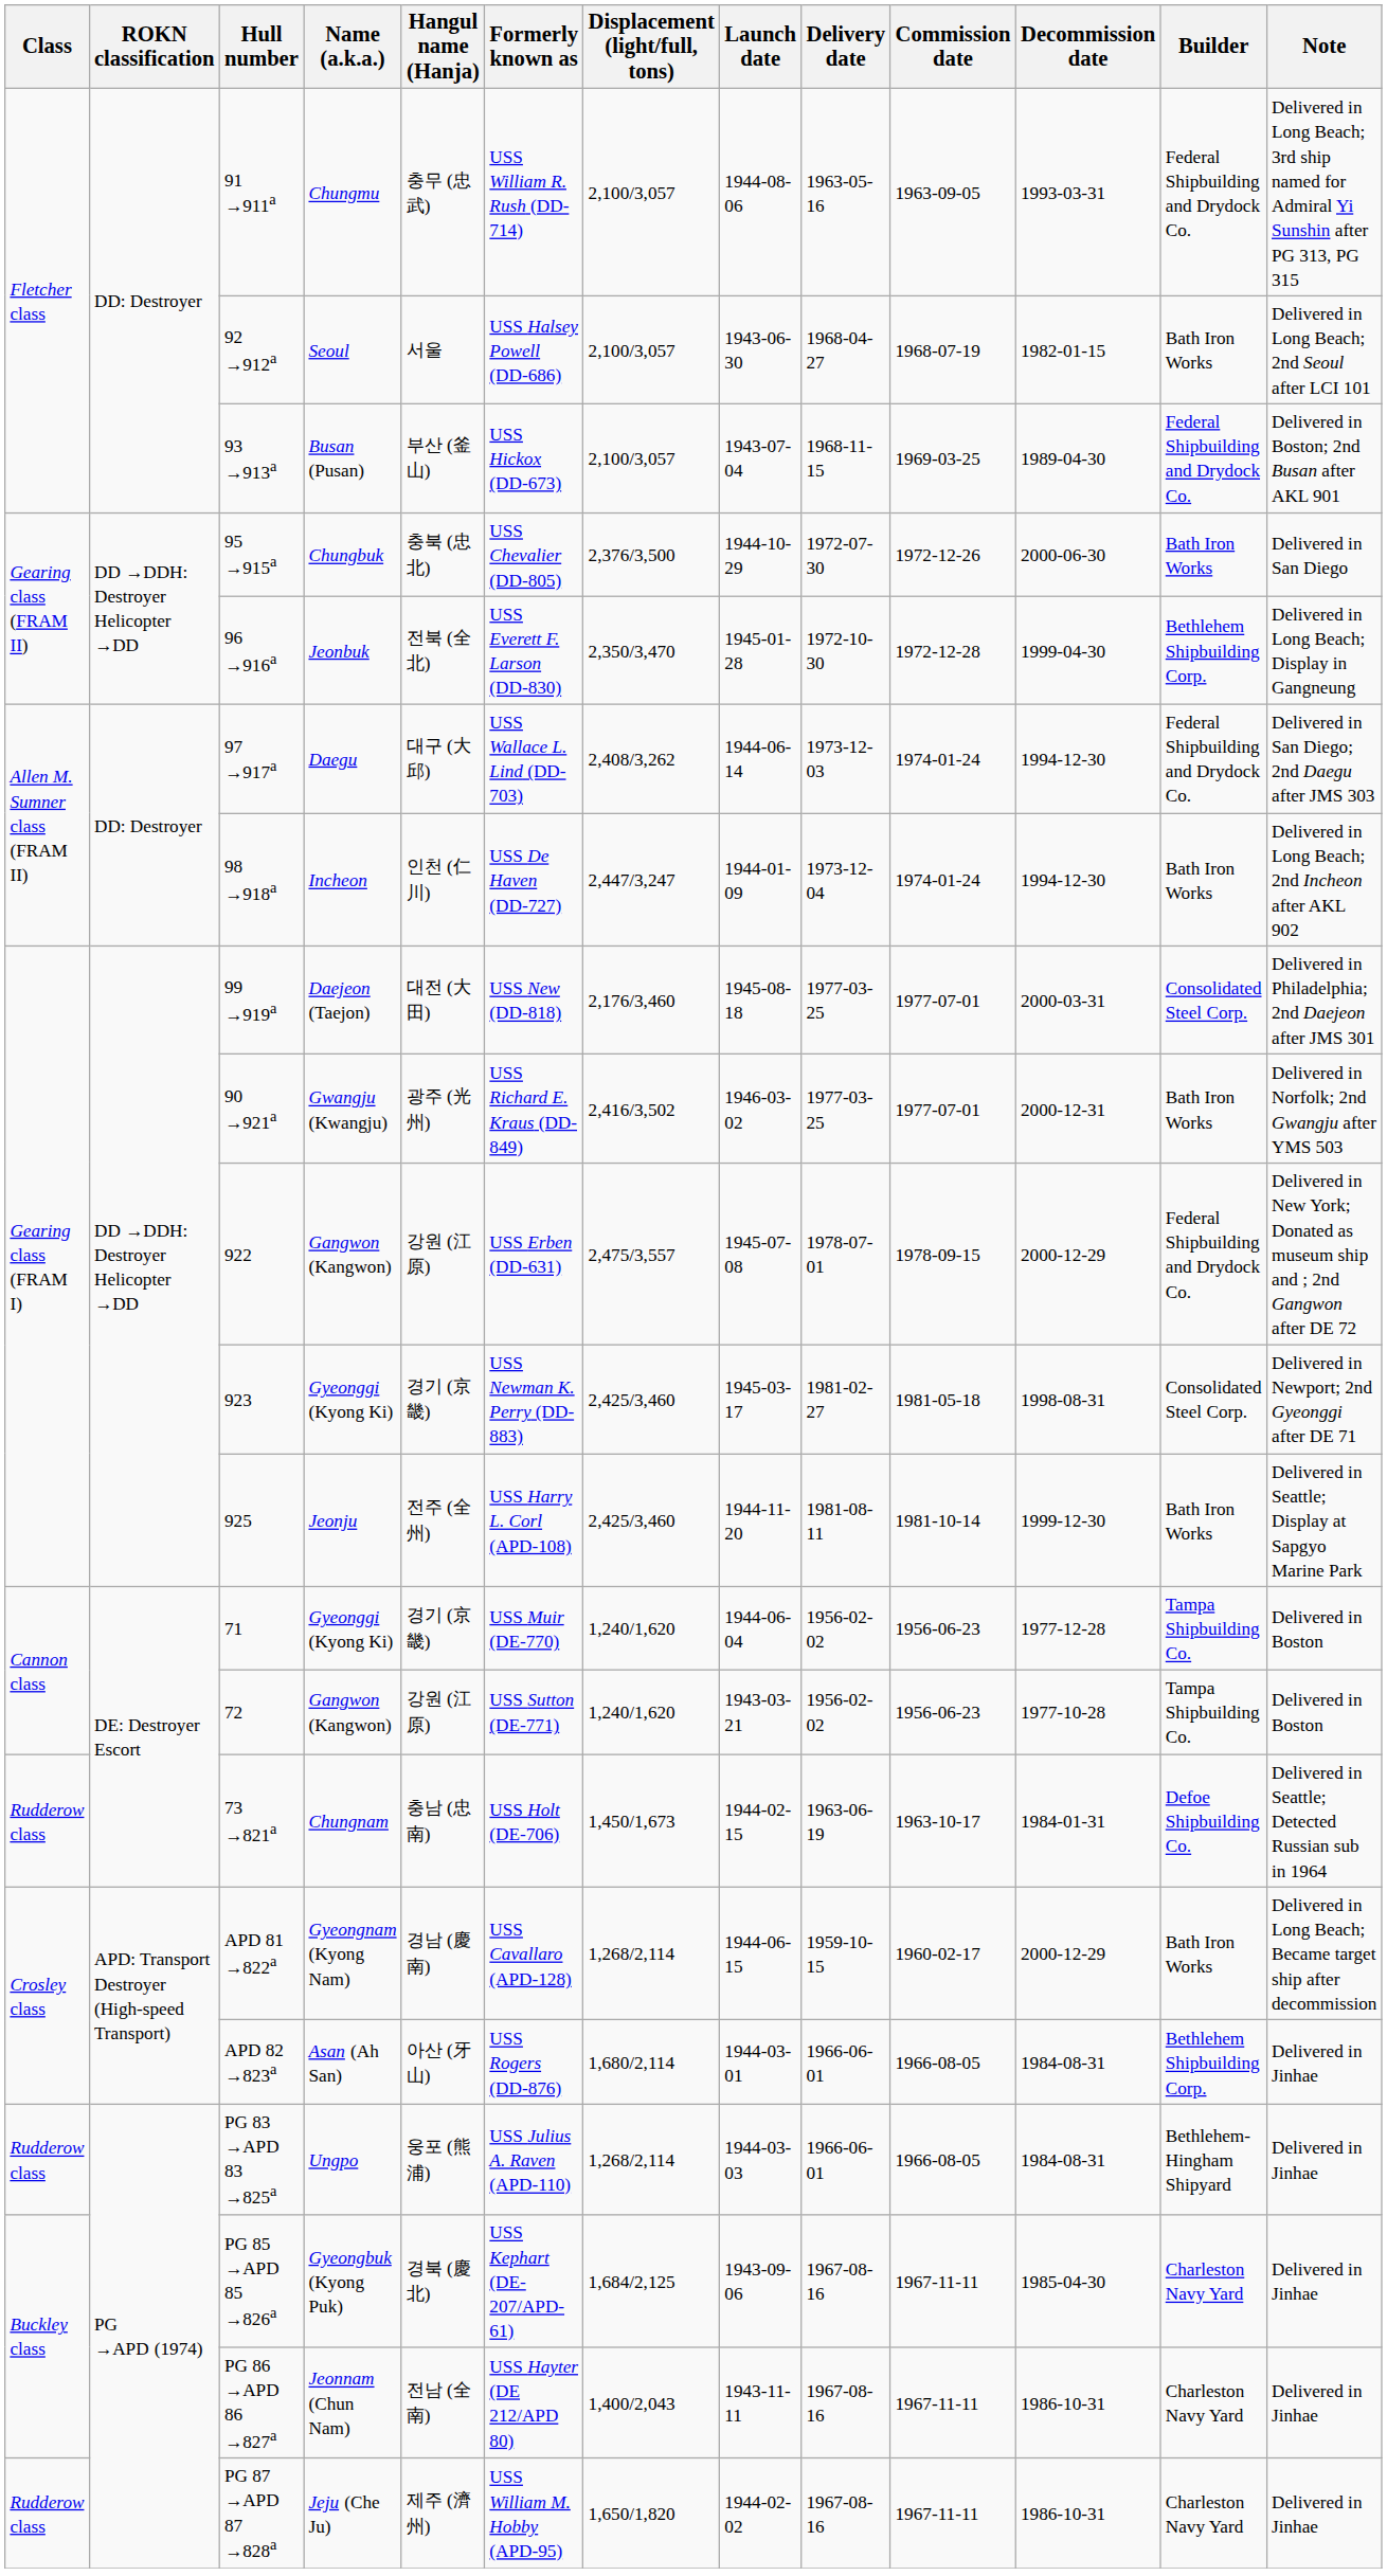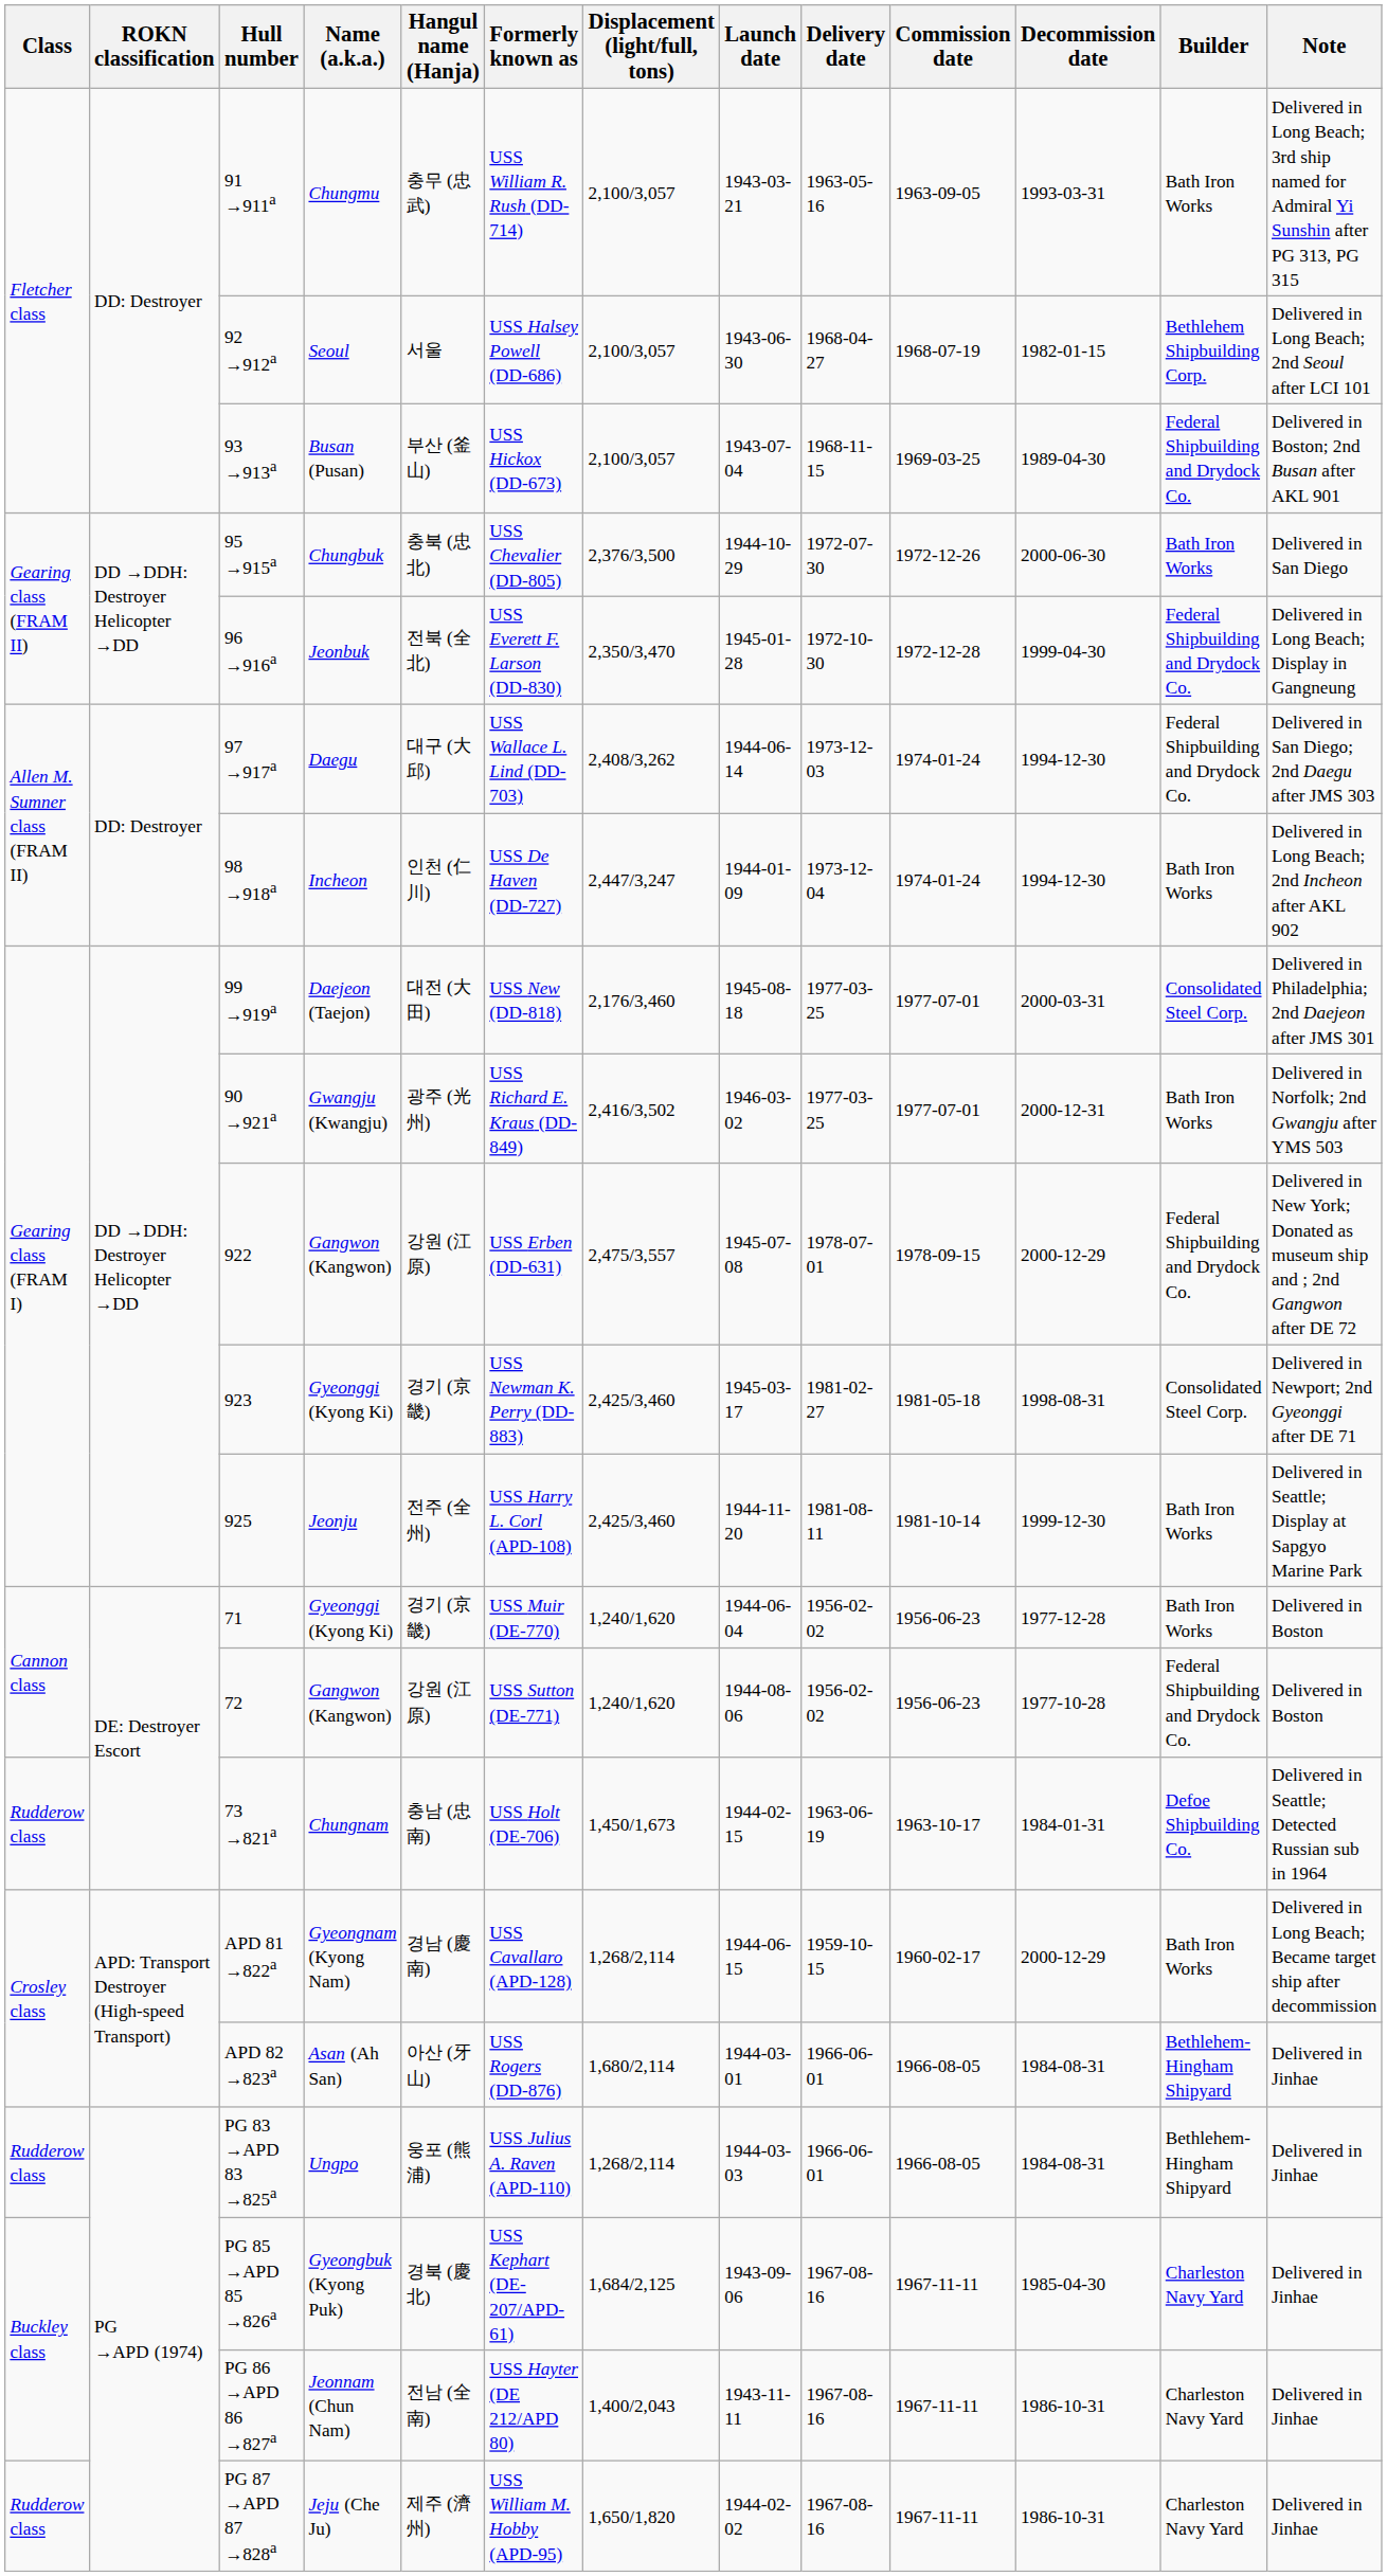Chungmu | Launch date: 1944-08-06 -> 1943-03-21
Chungmu | Builder: Federal Shipbuilding and Drydock Co. -> Bath Iron Works
Seoul | Builder: Bath Iron Works -> Bethlehem Shipbuilding Corp.
Jeonbuk | Builder: Bethlehem Shipbuilding Corp. -> Federal Shipbuilding and Drydock Co.
71 / Gyeonggi (Kyong Ki) | Builder: Tampa Shipbuilding Co. -> Bath Iron Works
72 / Gangwon (Kangwon) | Launch date: 1943-03-21 -> 1944-08-06
72 / Gangwon (Kangwon) | Builder: Tampa Shipbuilding Co. -> Federal Shipbuilding and Drydock Co.
Asan (Ah San) | Builder: Bethlehem Shipbuilding Corp. -> Bethlehem-Hingham Shipyard
